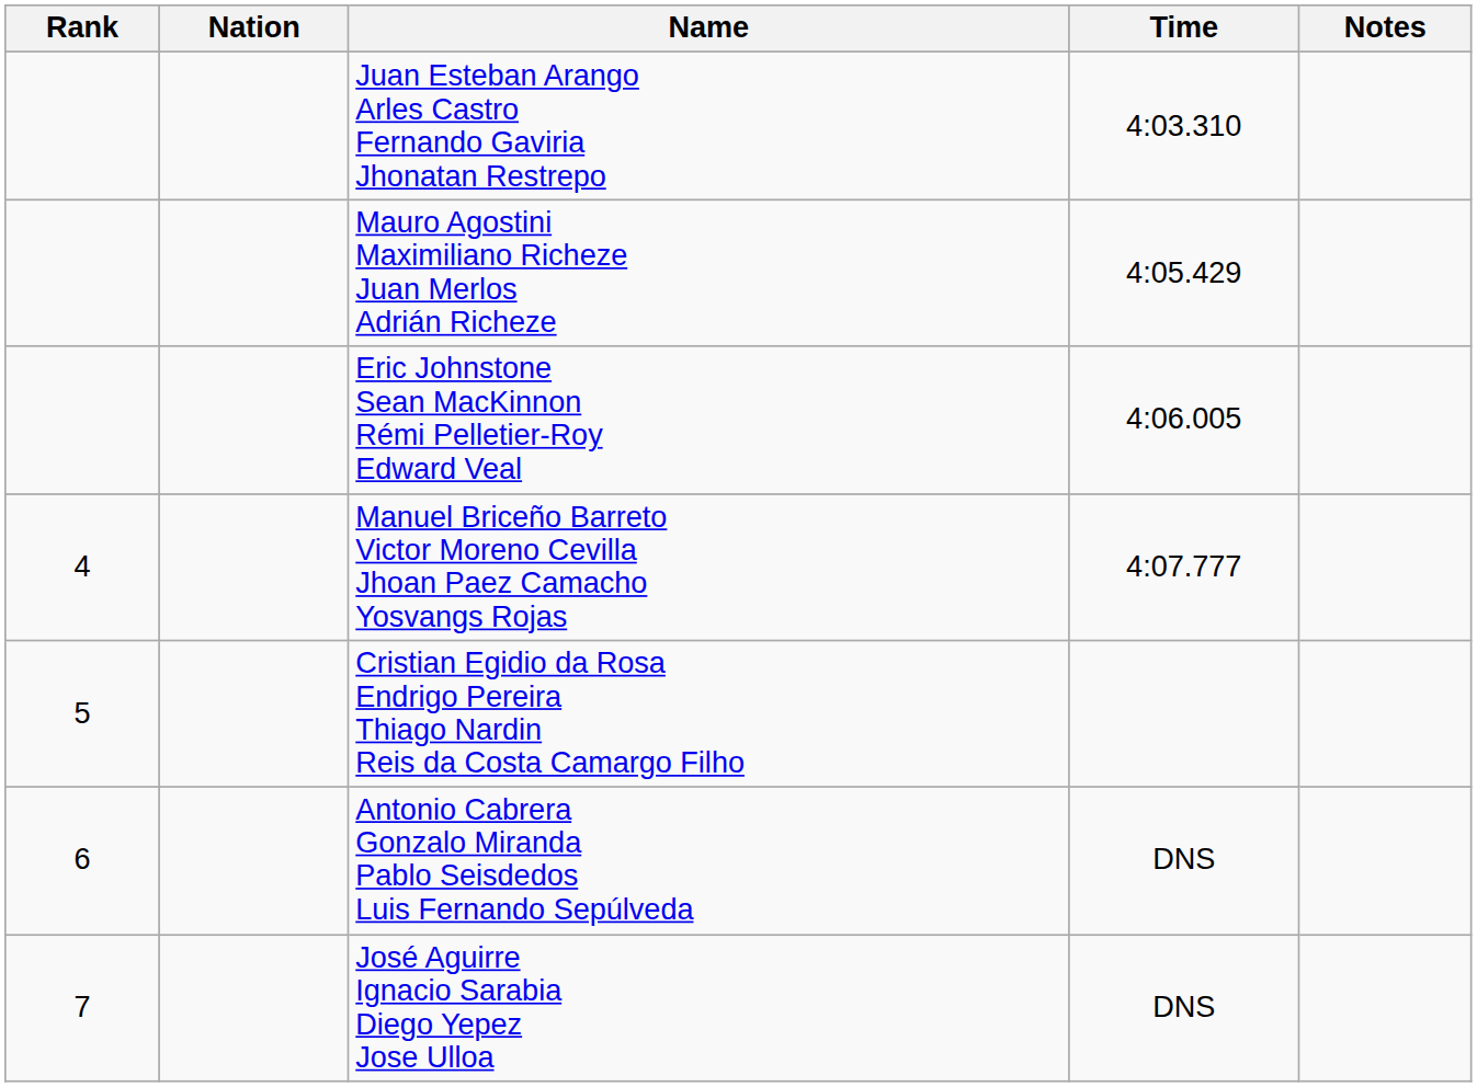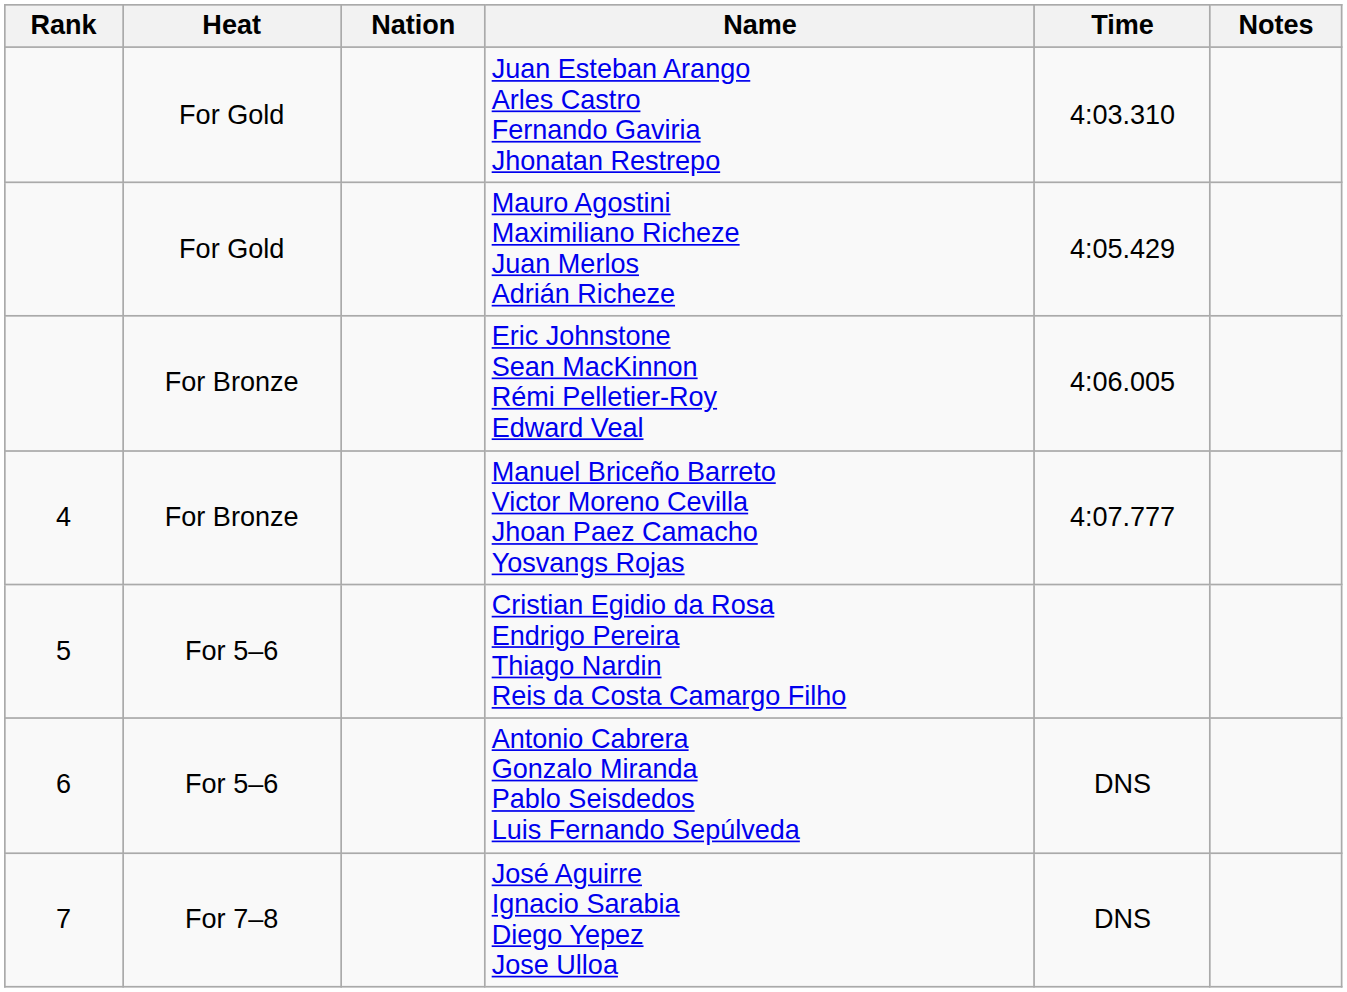+ column: Heat | For Gold | For Gold | For Bronze | For Bronze | For 5–6 | For 5–6 | For 7–8
